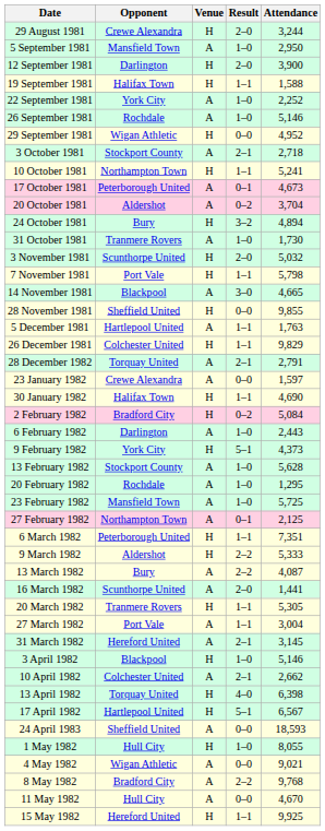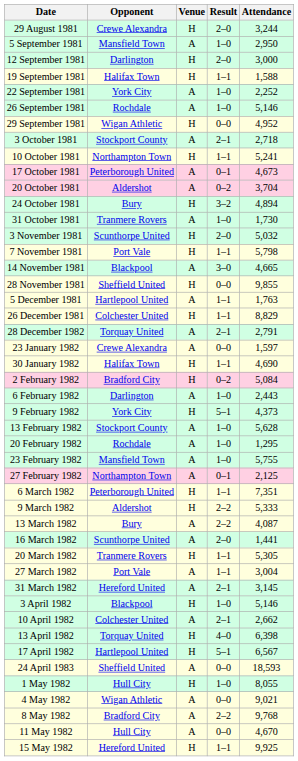12 September 1981 | Attendance: 3,900 -> 3,000
26 December 1981 | Attendance: 9,829 -> 8,829
23 February 1982 | Attendance: 5,725 -> 5,755
